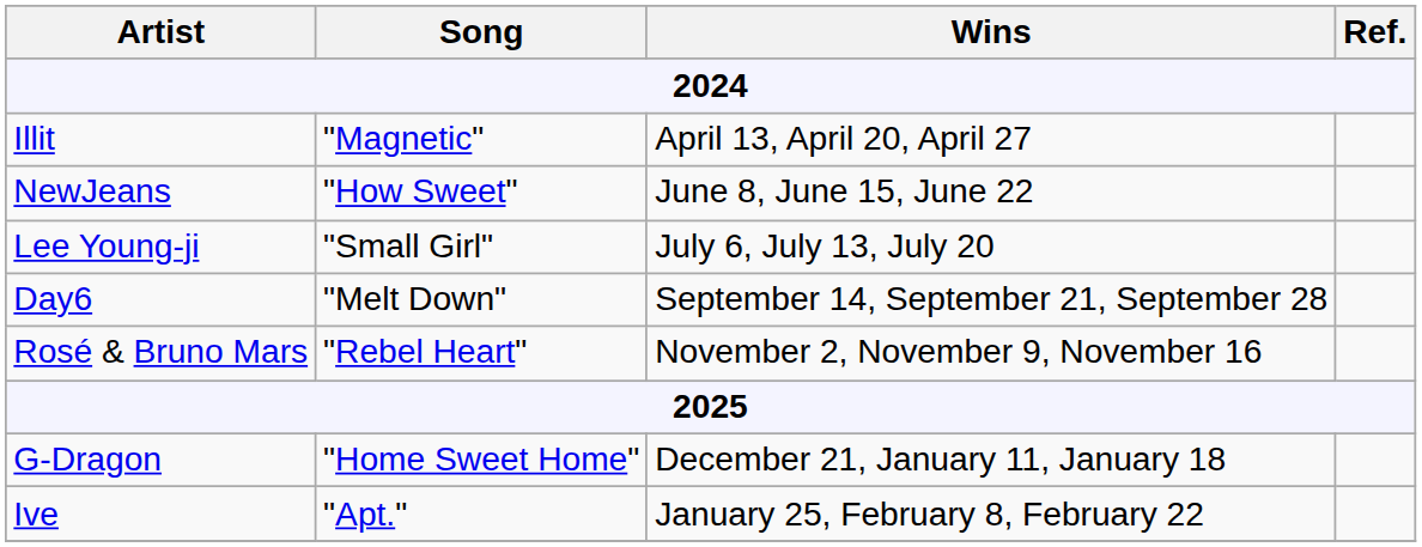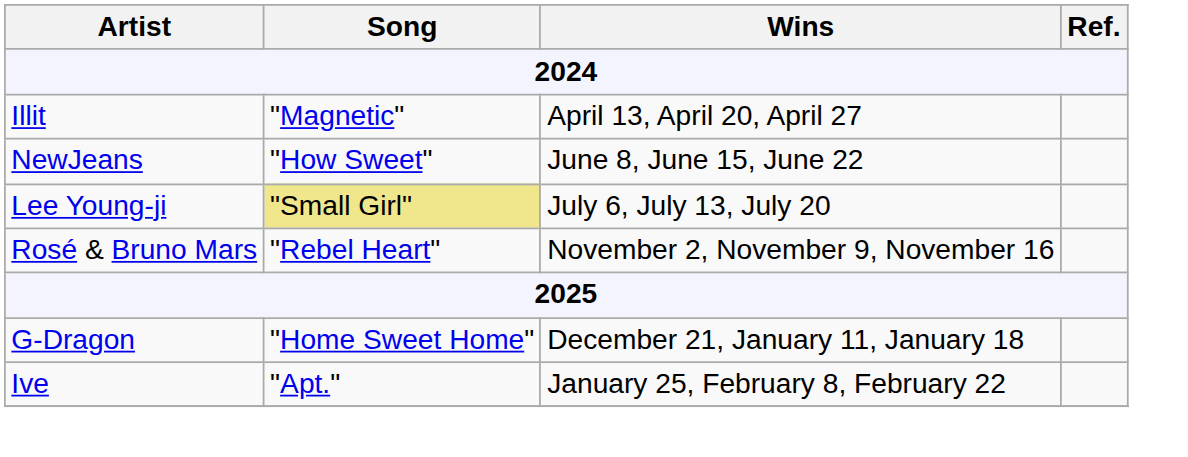Lee Young-ji | Song: no background -> khaki background
- row: Day6 | "Melt Down" | September 14, September 21, September 28
